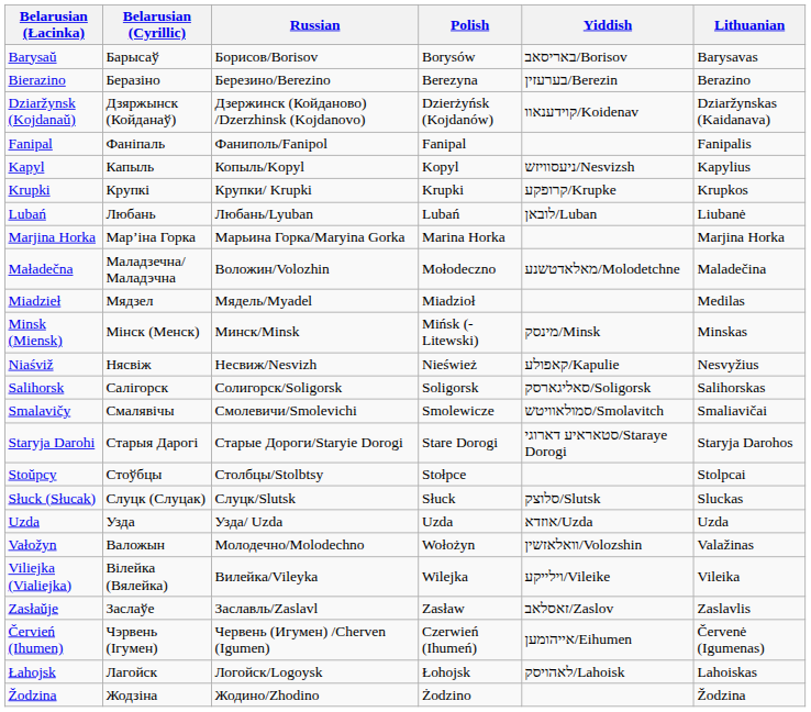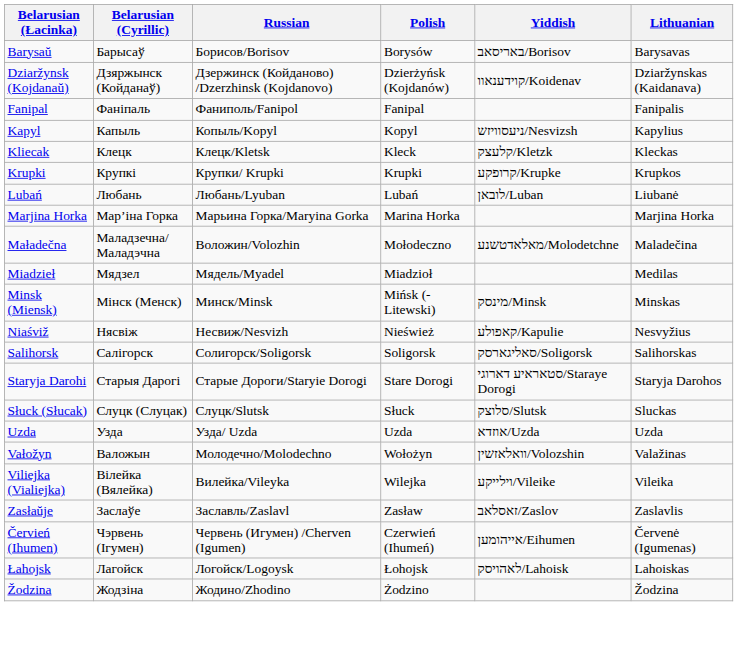- row: Bierazino | Беразіно | Березино/Berezino | Berezyna | בערעזין/Berezin | Berazino
+ row: Kliecak | Клецк | Клецк/Kletsk | Kleck | קלעצק/Kletzk | Kleckas
- row: Smalavičy | Смалявічы | Смолевичи/Smolevichi | Smolewicze | סמולאוויטש/Smolavitch | Smaliavičai
- row: Stoŭpcy | Стоўбцы | Столбцы/Stolbtsy | Stołpce | Stolpcai
